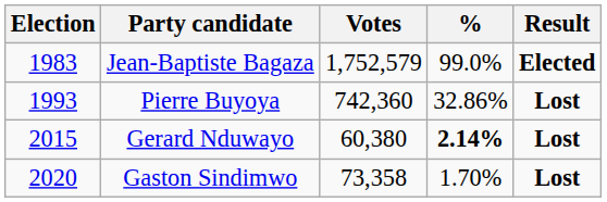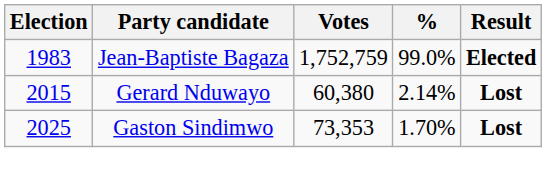Jean-Baptiste Bagaza | Votes: 1,752,579 -> 1,752,759
- row: 1993 | Pierre Buyoya | 742,360 | 32.86% | Lost
Gerard Nduwayo | %: bold -> normal
Gaston Sindimwo | Election: 2020 -> 2025
Gaston Sindimwo | Votes: 73,358 -> 73,353
